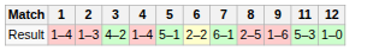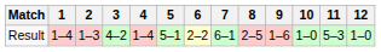+ column: 10 | 1–0
